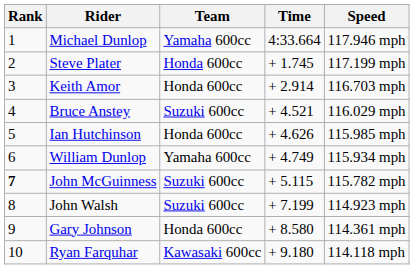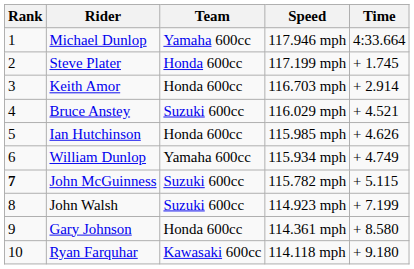columns swapped: Time <-> Speed
